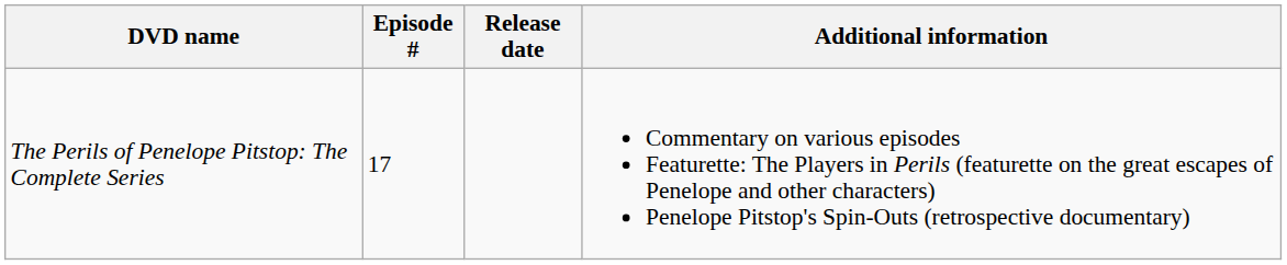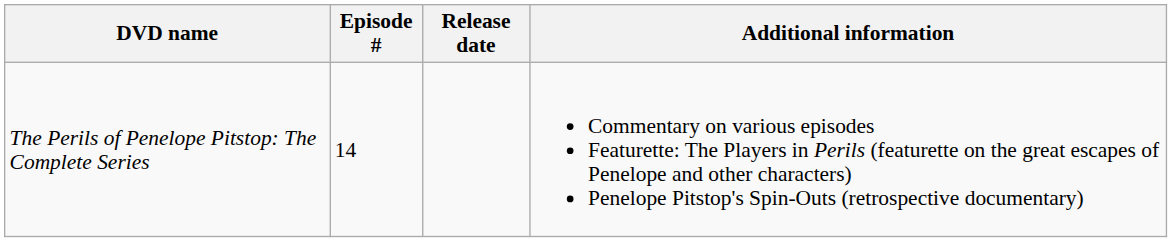The Perils of Penelope Pitstop: The Complete Series | Episode #: 17 -> 14
